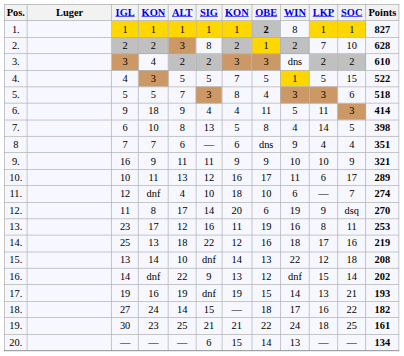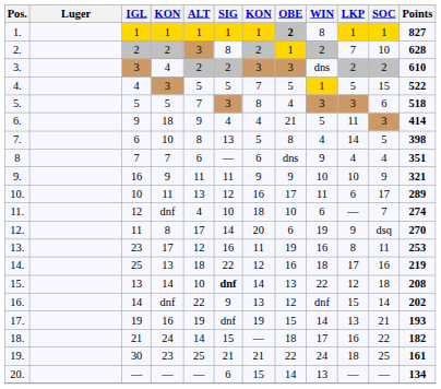6. | OBE: 11 -> 21
15. | SIG: normal -> bold
18. | IGL: 27 -> 21
